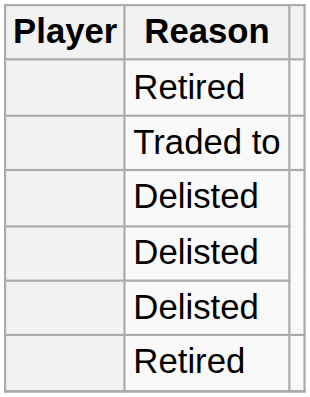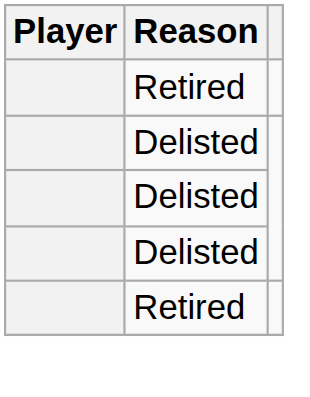- row: Traded to
